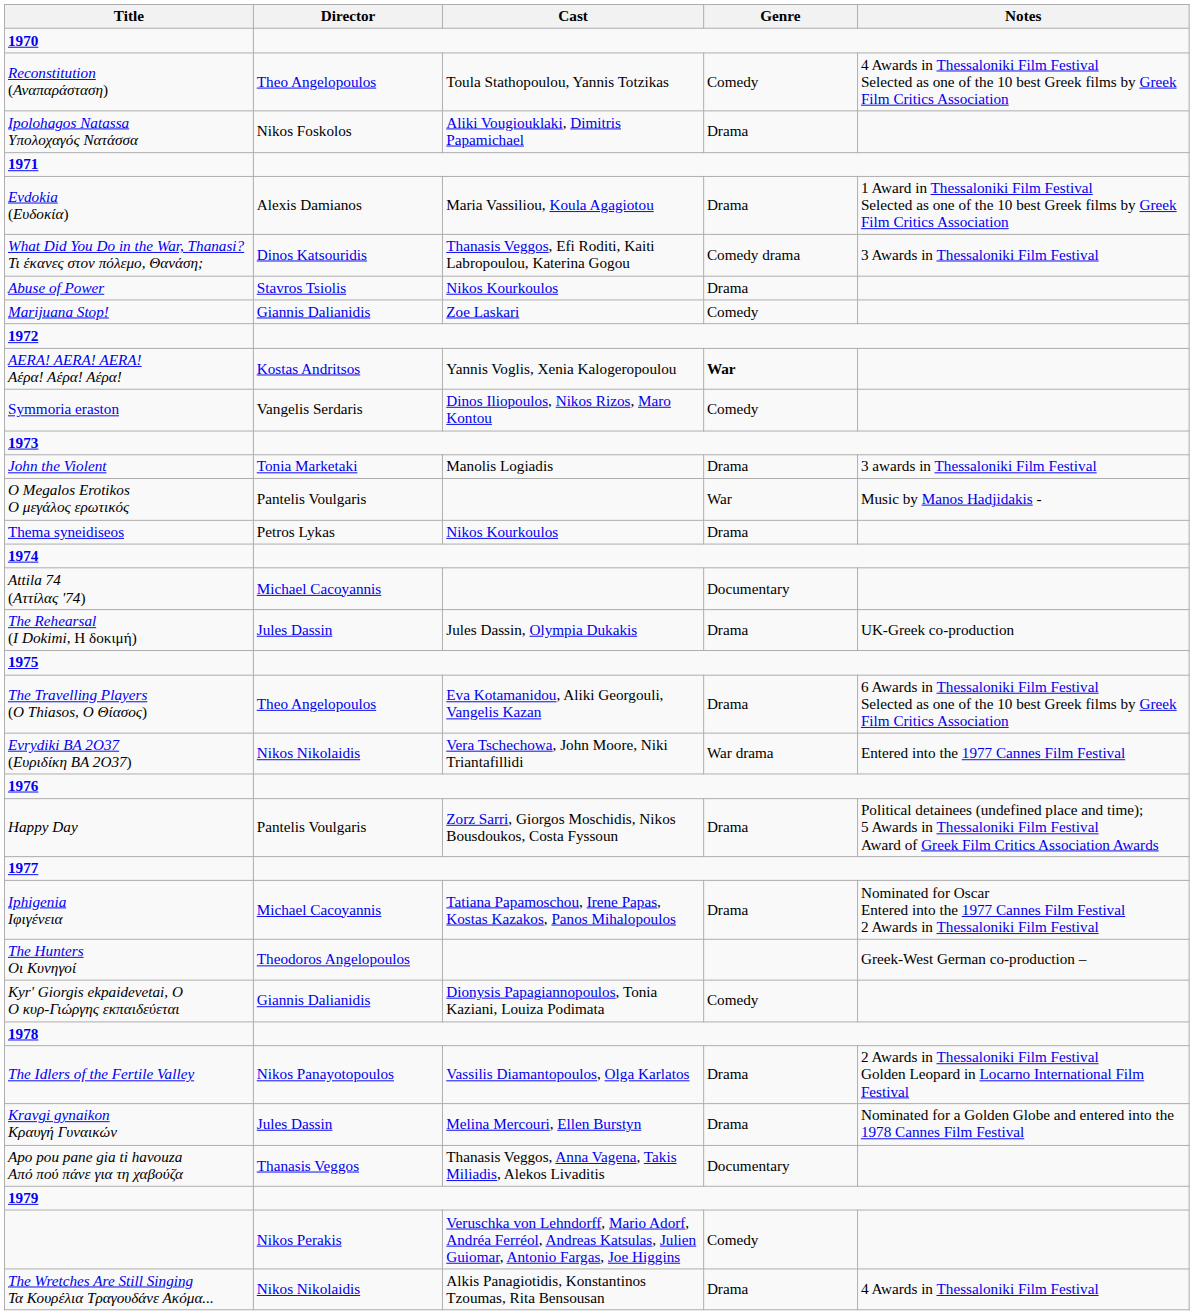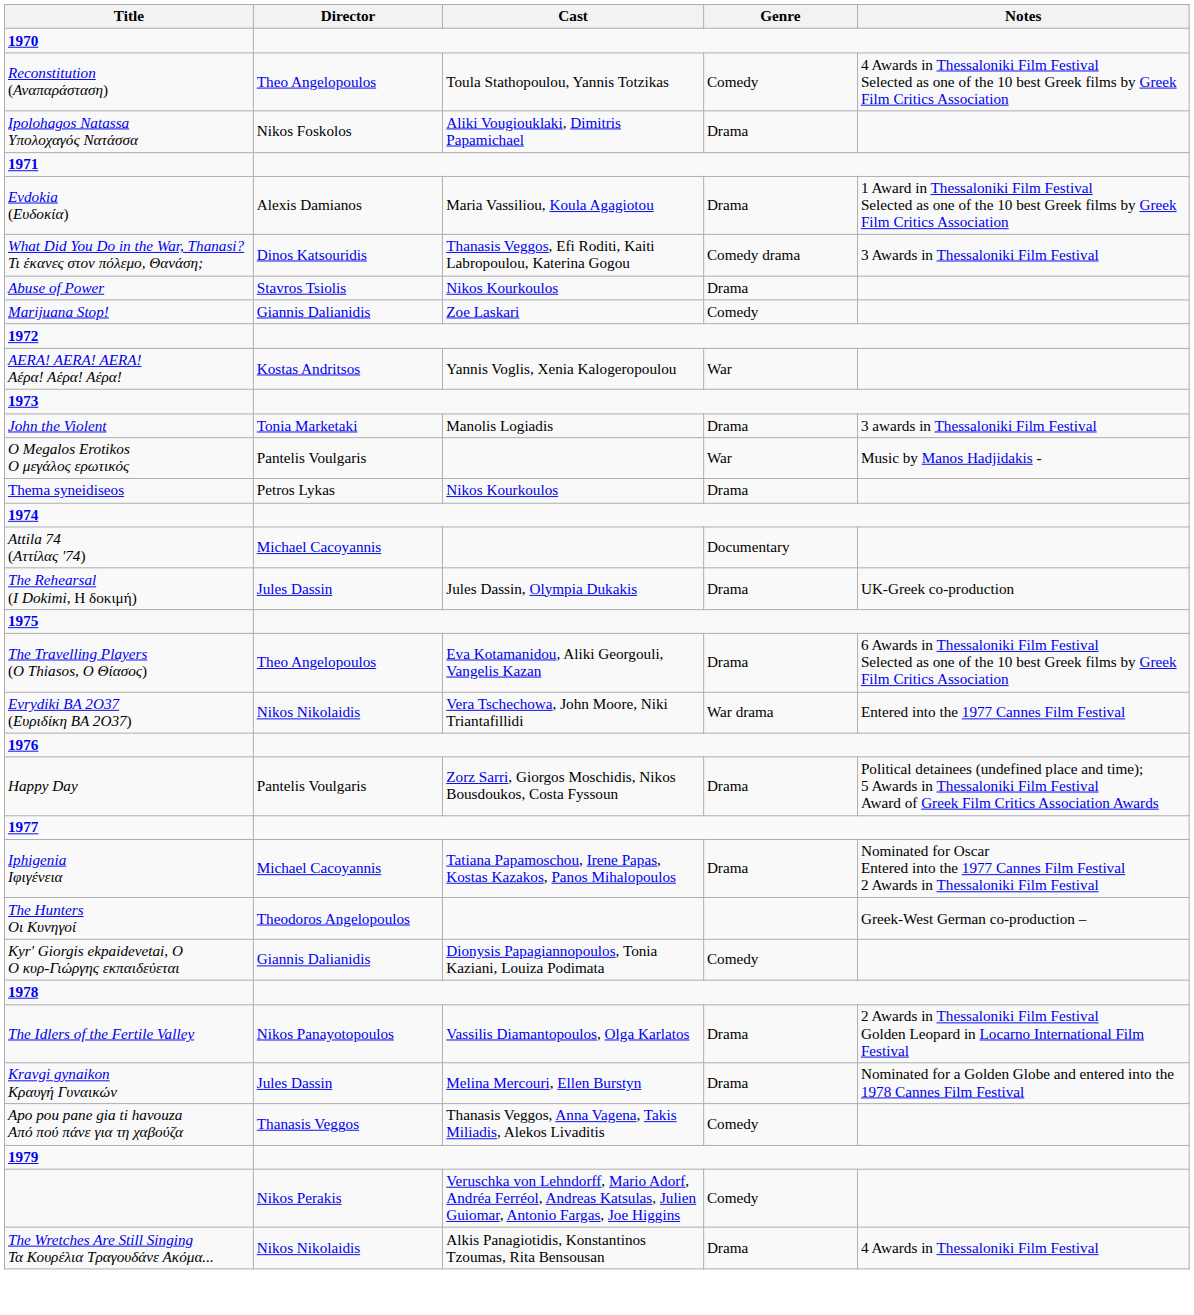AERA! AERA! AERA! Αέρα! Αέρα! Αέρα! | Genre: bold -> normal
- row: Symmoria eraston | Vangelis Serdaris | Dinos Iliopoulos, Nikos Rizos, Maro Kontou | Comedy
Apo pou pane gia ti havouza Από πού πάνε για τη χαβούζα | Genre: Documentary -> Comedy
